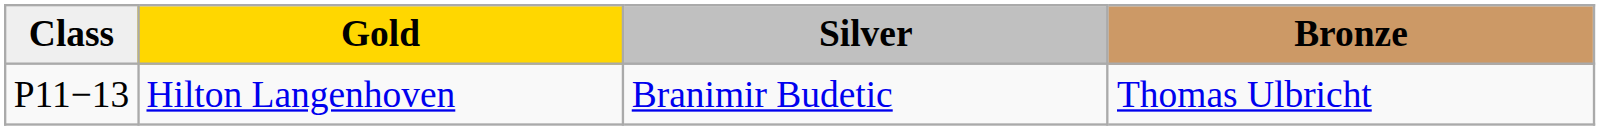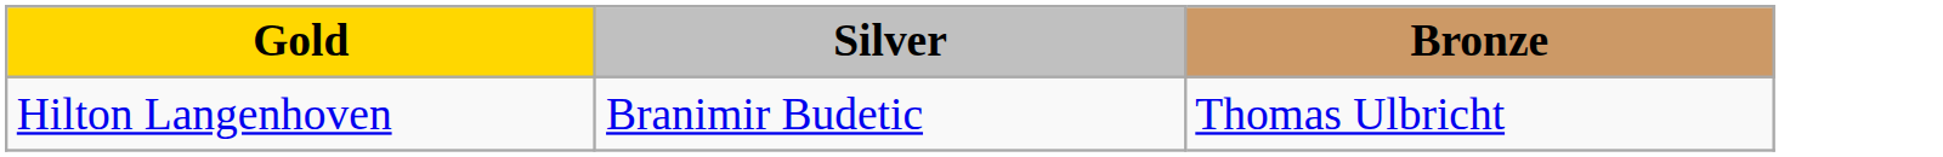- column: Class | P11−13
